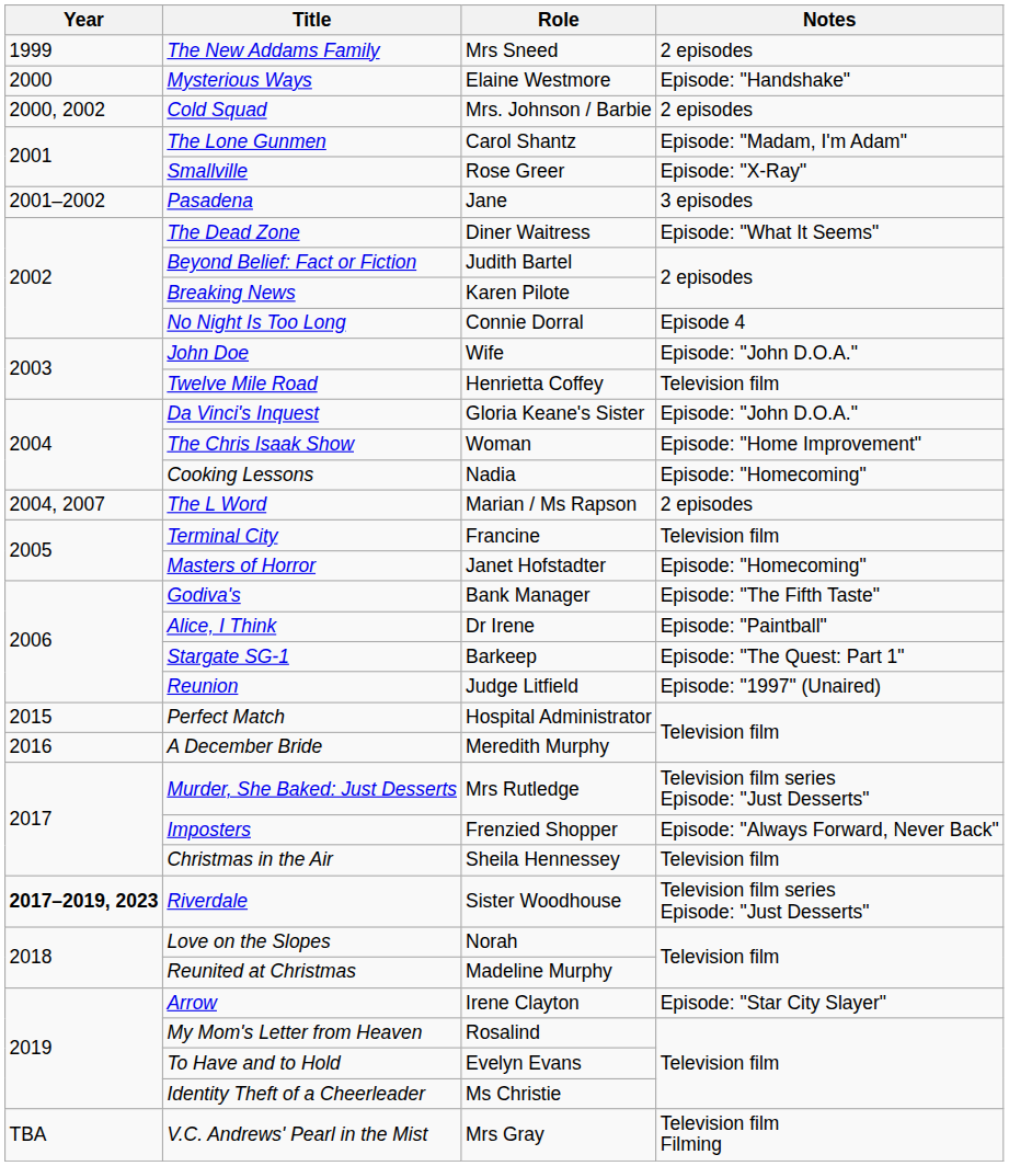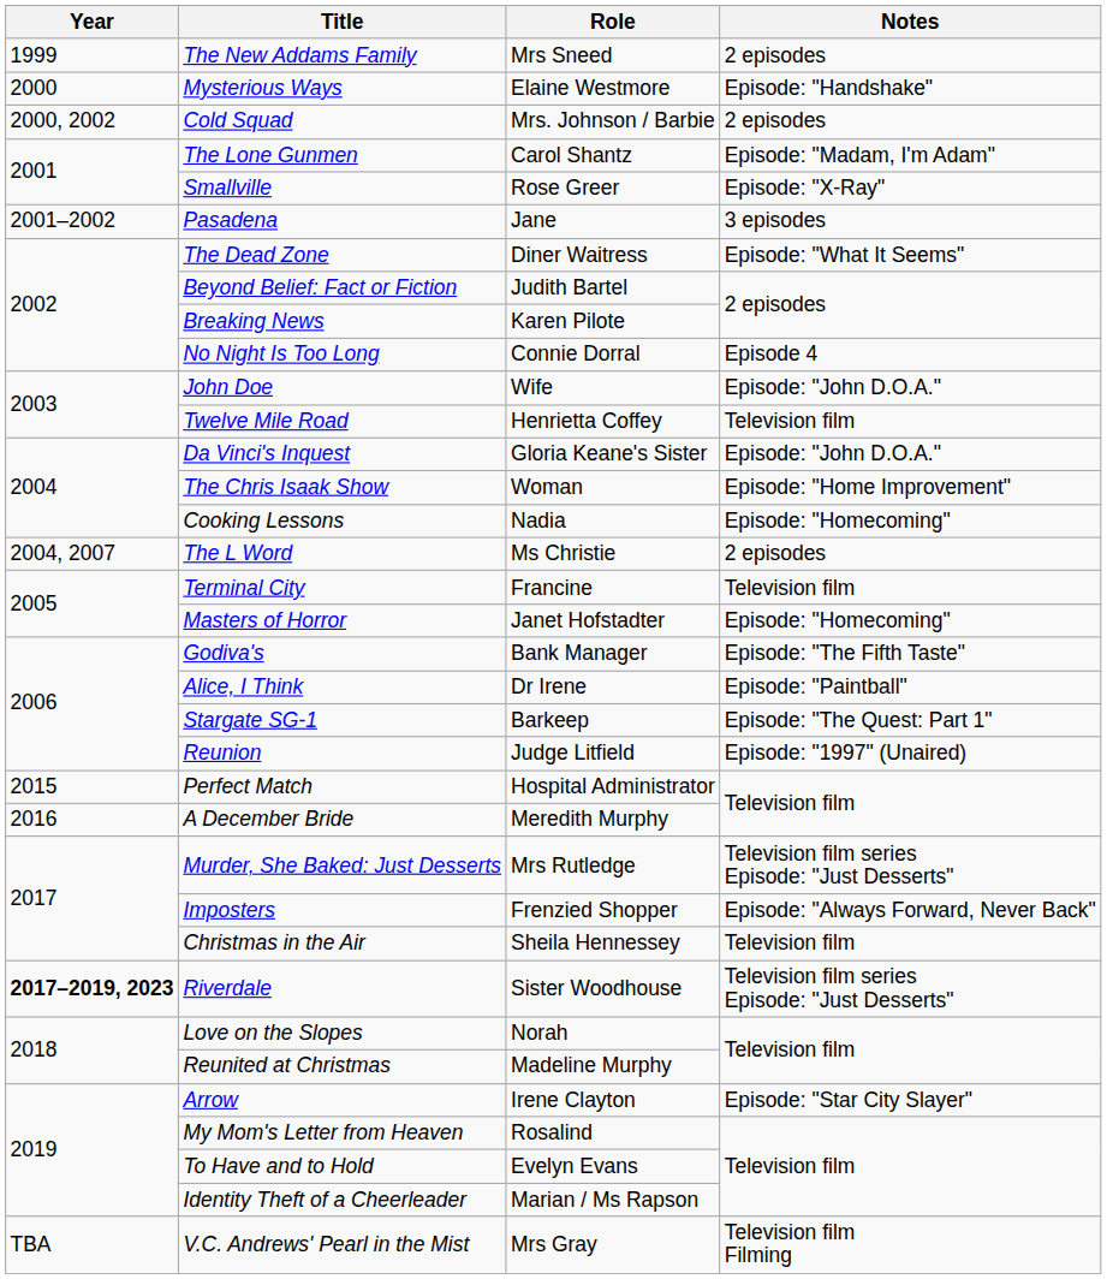The L Word | Role: Marian / Ms Rapson -> Ms Christie
Identity Theft of a Cheerleader | Role: Ms Christie -> Marian / Ms Rapson
